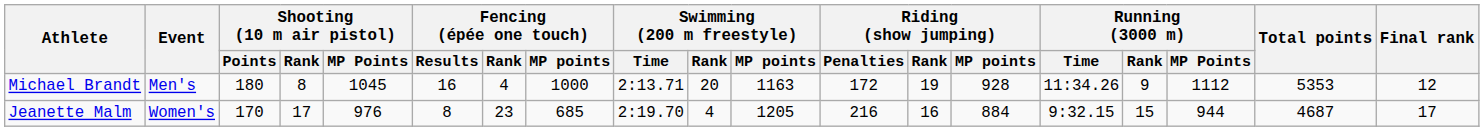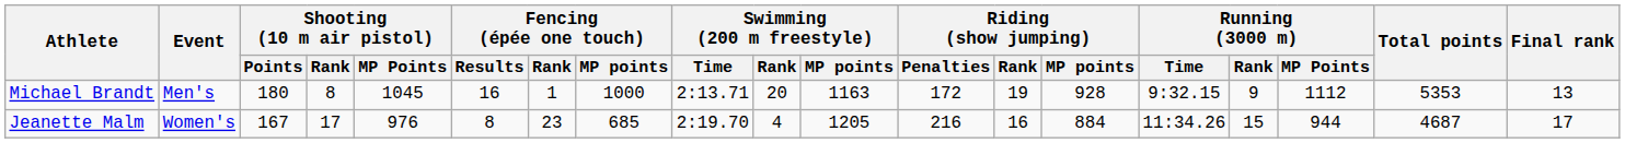Michael Brandt | Fencing (épée one touch) / Rank: 4 -> 1
Michael Brandt | Running (3000 m) / Time: 11:34.26 -> 9:32.15
Michael Brandt | Final rank: 12 -> 13
Jeanette Malm | Shooting (10 m air pistol) / Points: 170 -> 167
Jeanette Malm | Running (3000 m) / Time: 9:32.15 -> 11:34.26
